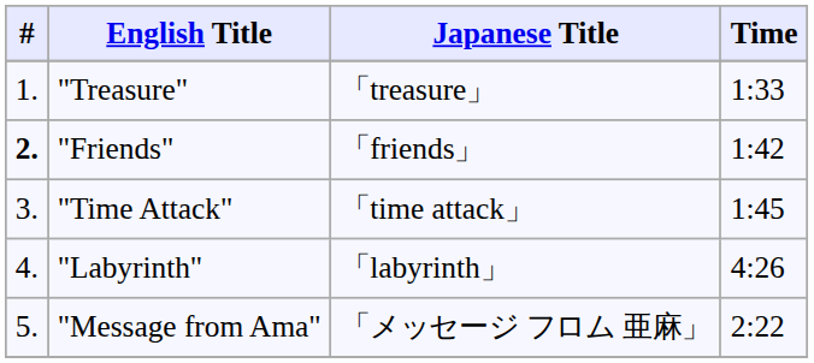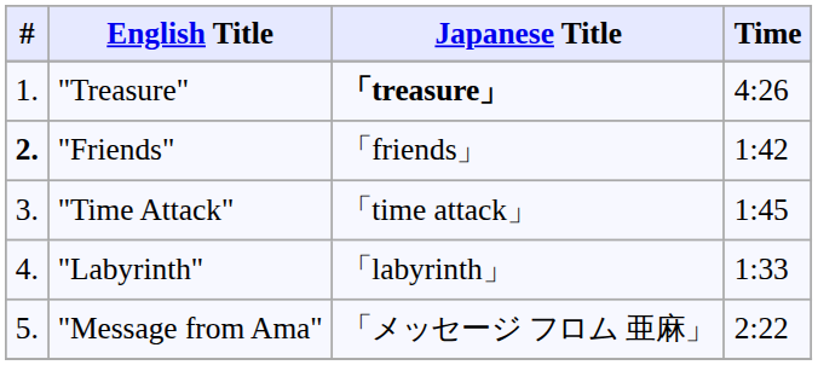"Treasure" | Japanese Title: normal -> bold
"Treasure" | Time: 1:33 -> 4:26
"Labyrinth" | Time: 4:26 -> 1:33
